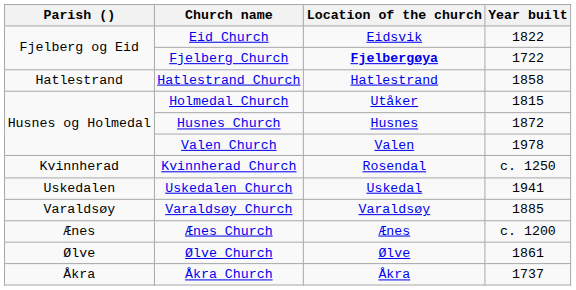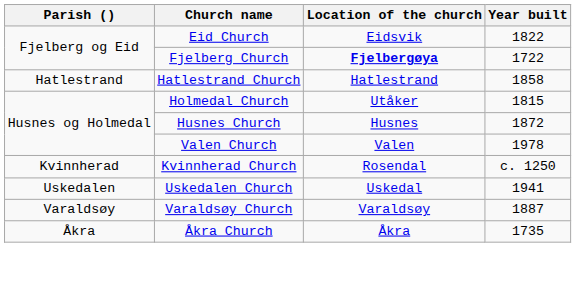Varaldsøy Church | Year built: 1885 -> 1887
- row: Ænes | Ænes Church | Ænes | c. 1200
- row: Ølve | Ølve Church | Ølve | 1861
Åkra Church | Year built: 1737 -> 1735
